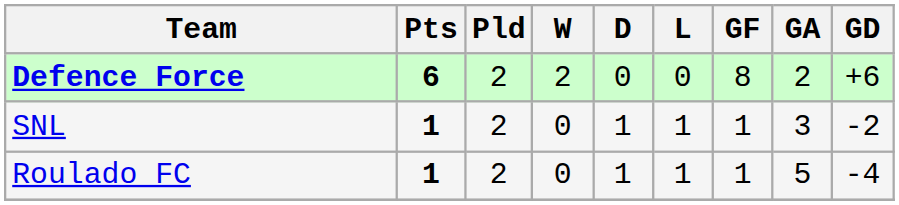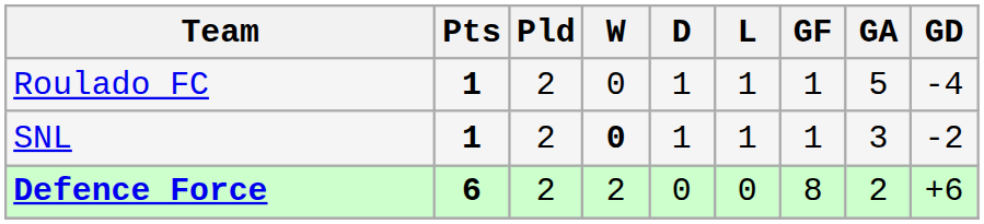rows swapped: Defence Force <-> Roulado FC
SNL | W: normal -> bold
